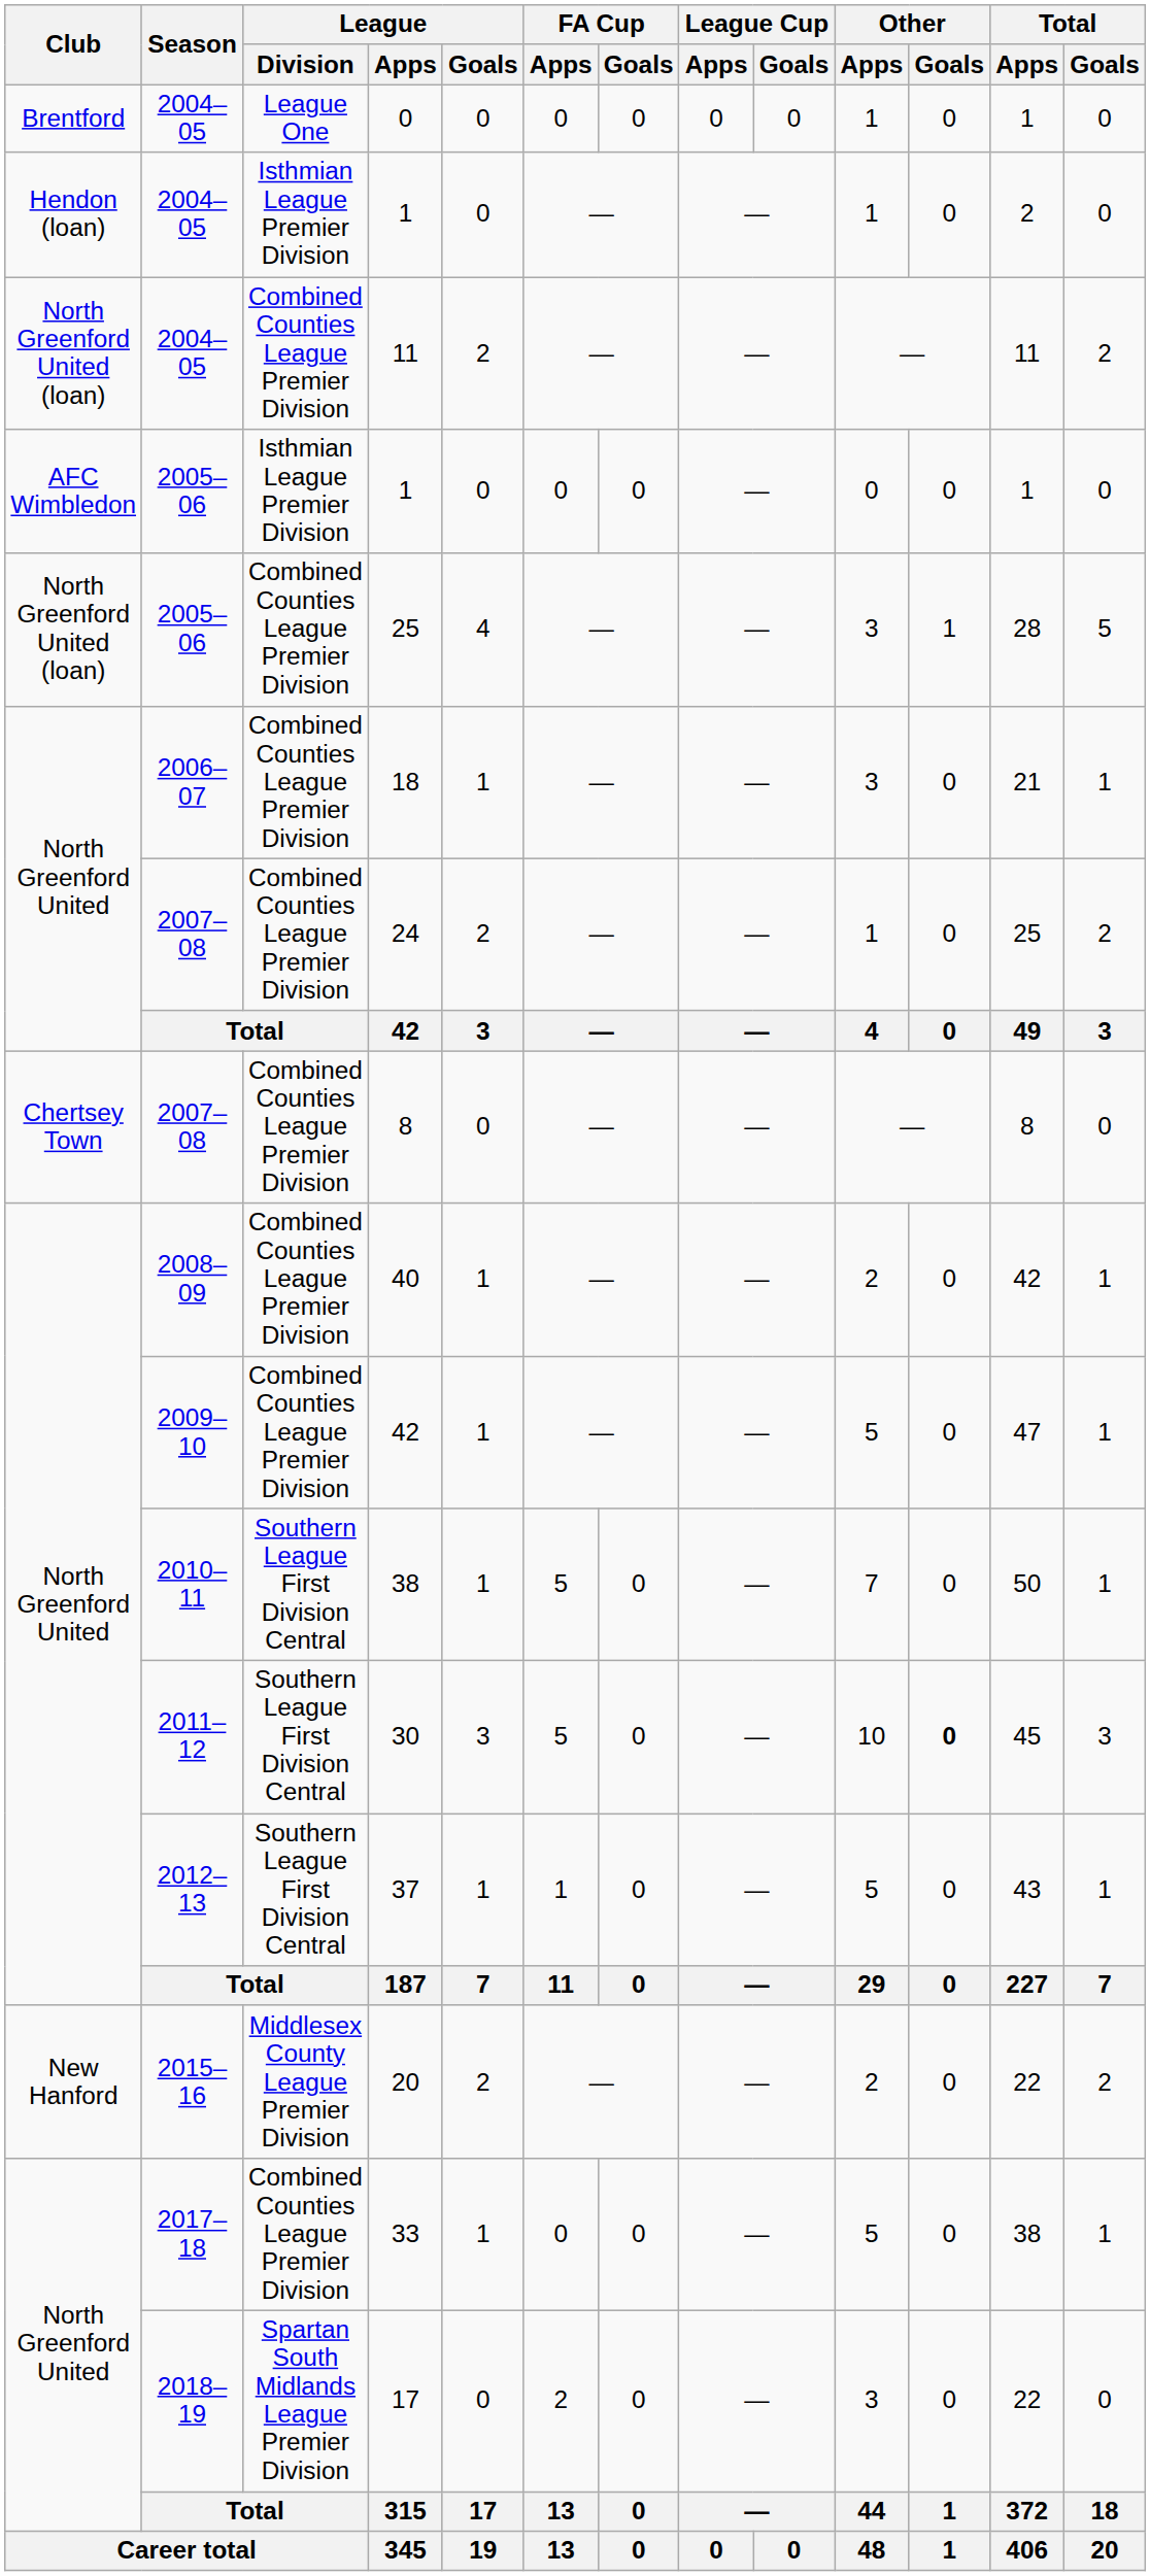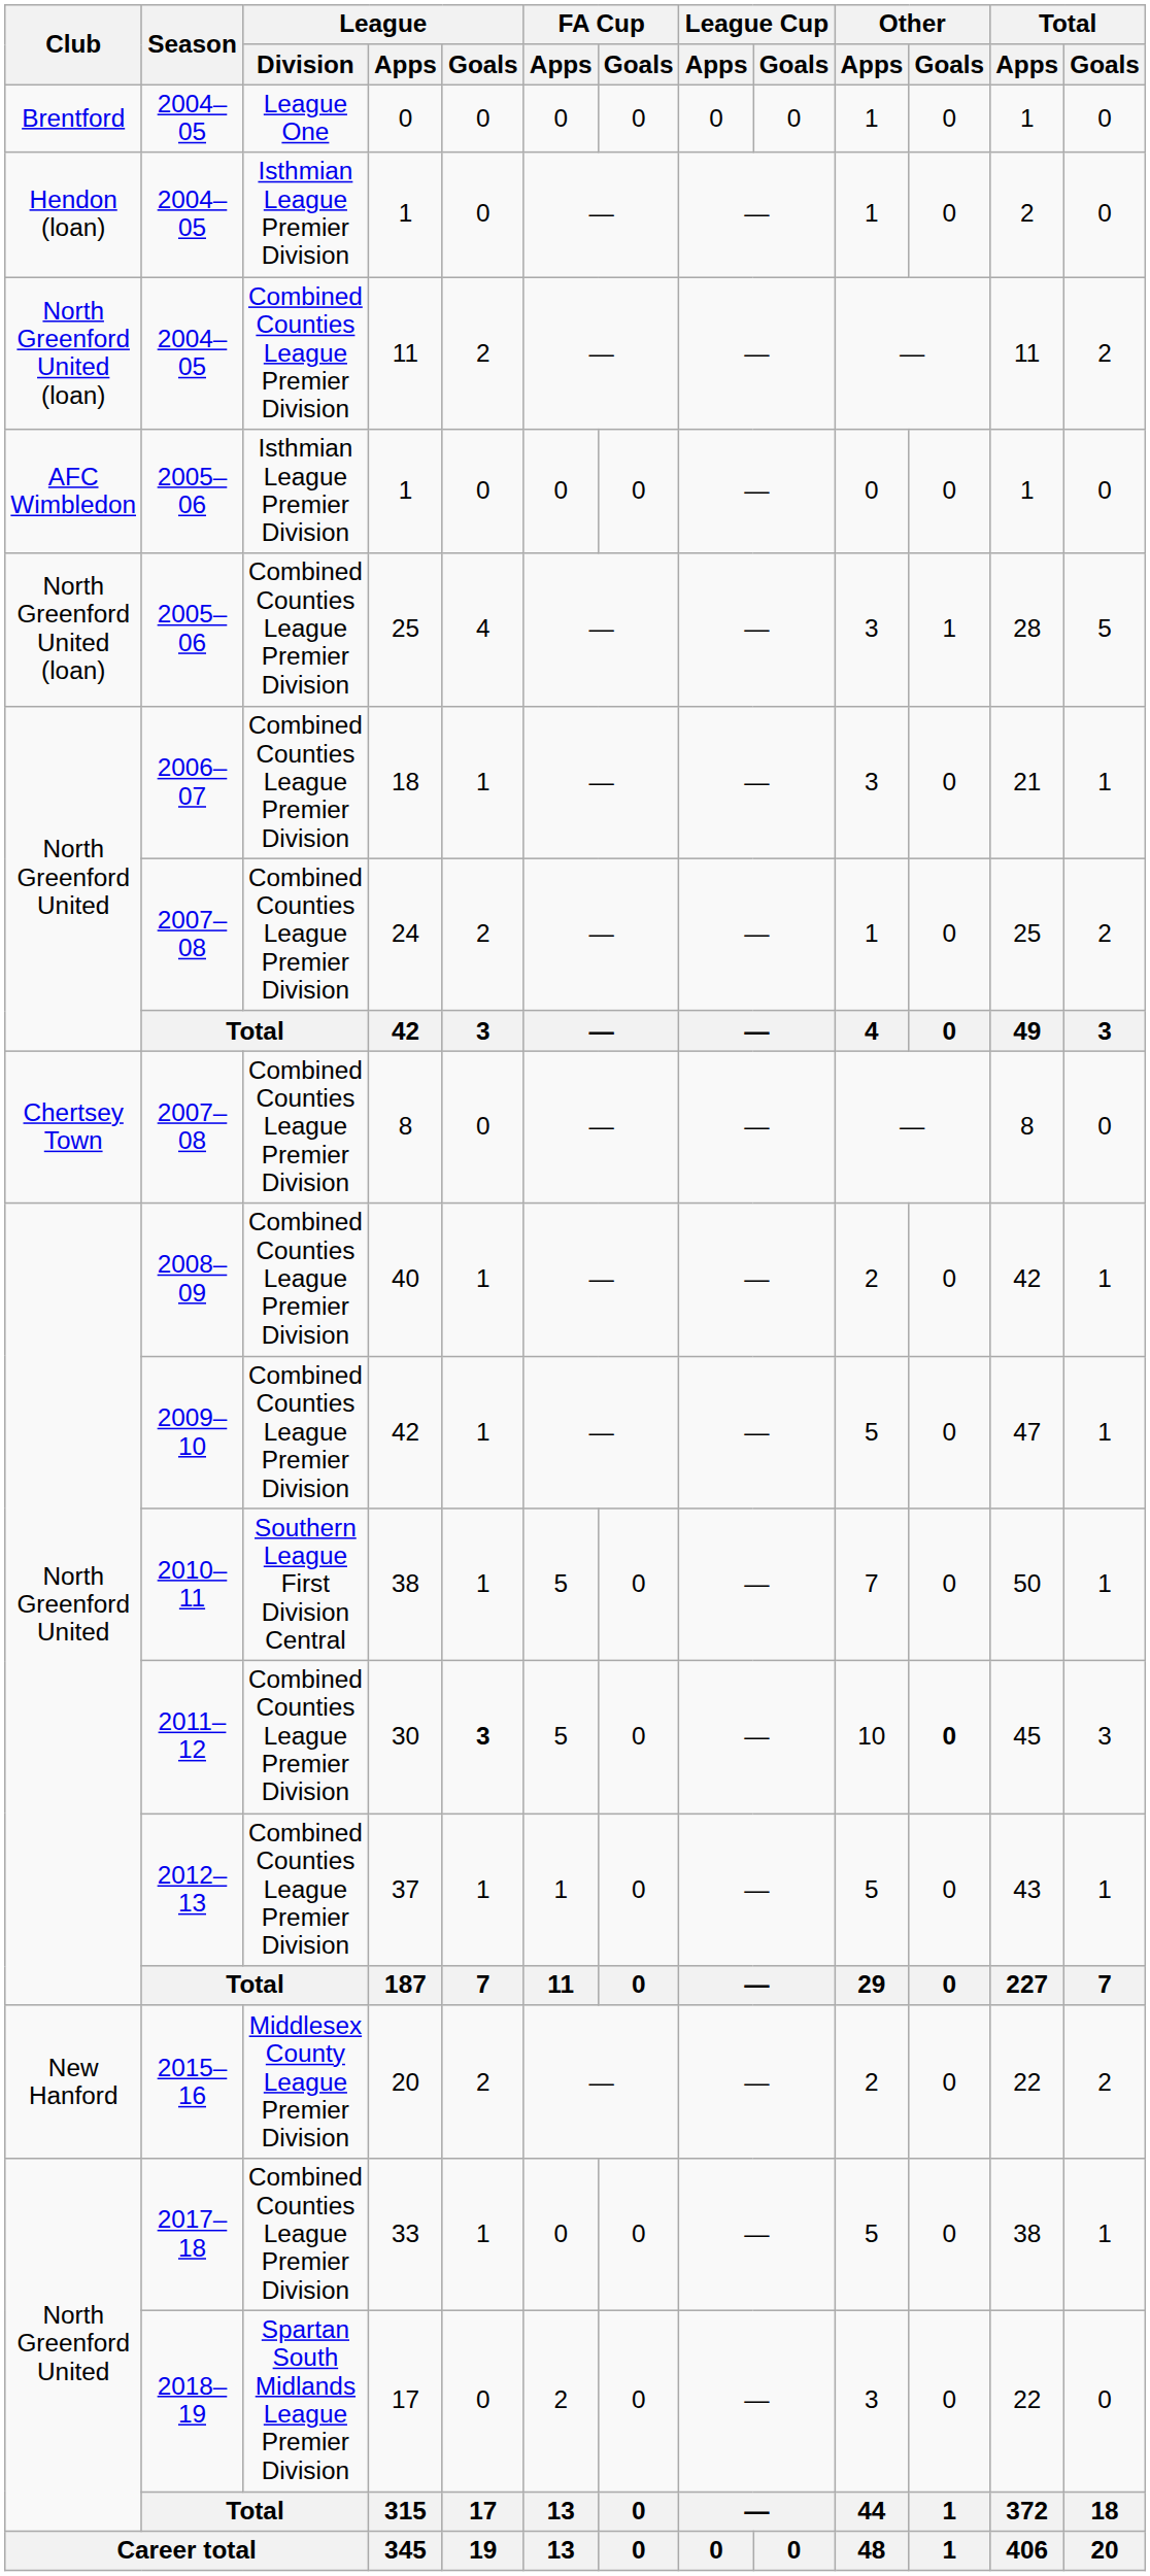30 | League / Division: Southern League First Division Central -> Combined Counties League Premier Division
30 | League / Goals: normal -> bold
37 | League / Division: Southern League First Division Central -> Combined Counties League Premier Division
